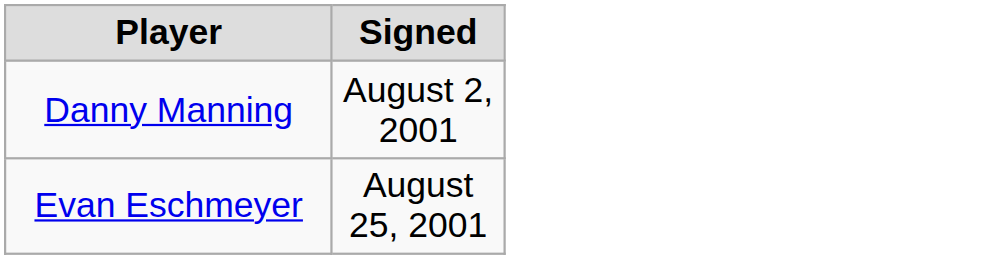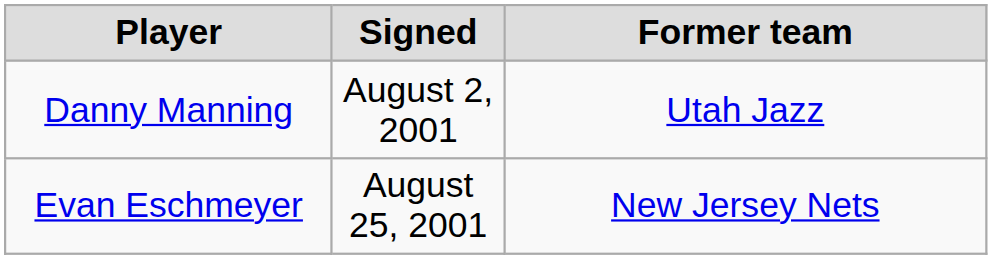+ column: Former team | Utah Jazz | New Jersey Nets
